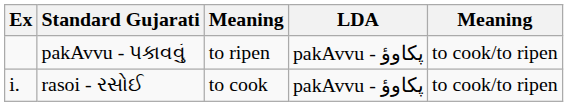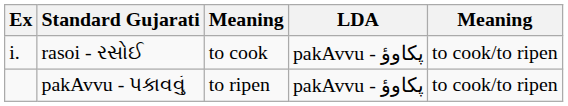rows swapped: rasoi - રસોઈ <-> pakAvvu - પકાવવું
